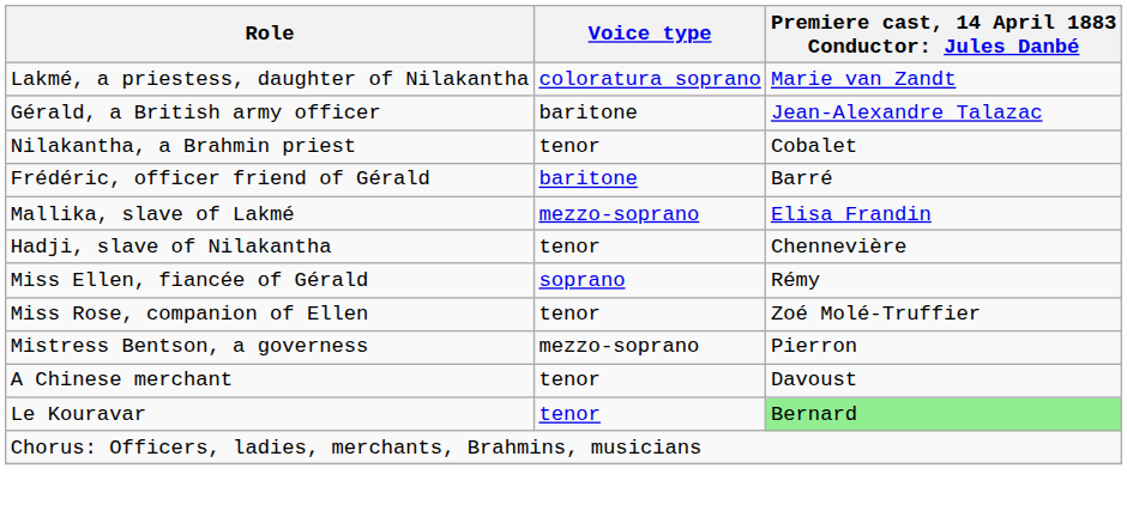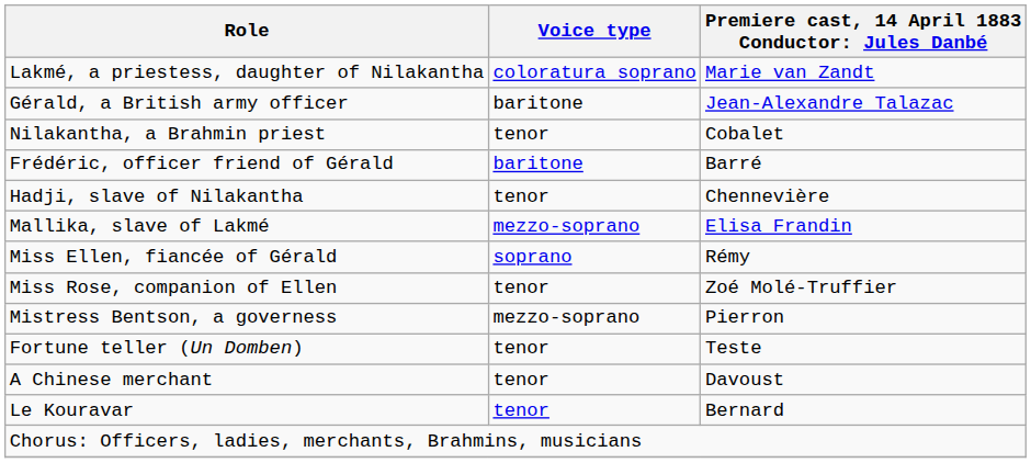rows swapped: Mallika, slave of Lakmé <-> Hadji, slave of Nilakantha
+ row: Fortune teller (Un Domben) | tenor | Teste
Le Kouravar | column 3: lightgreen background -> no background
